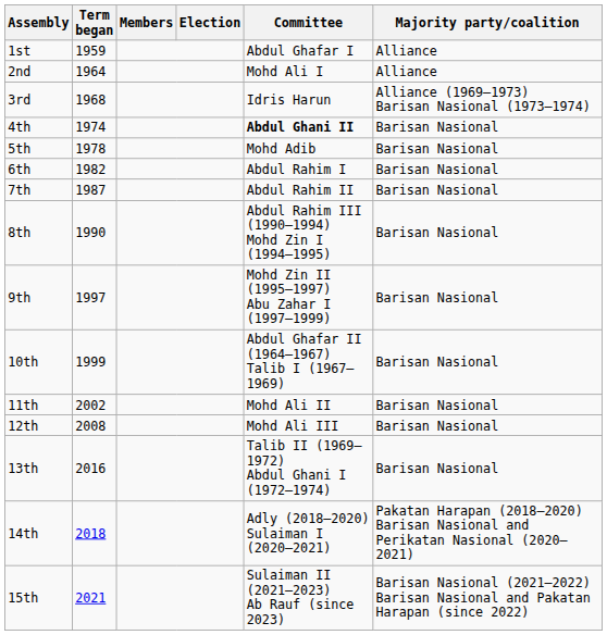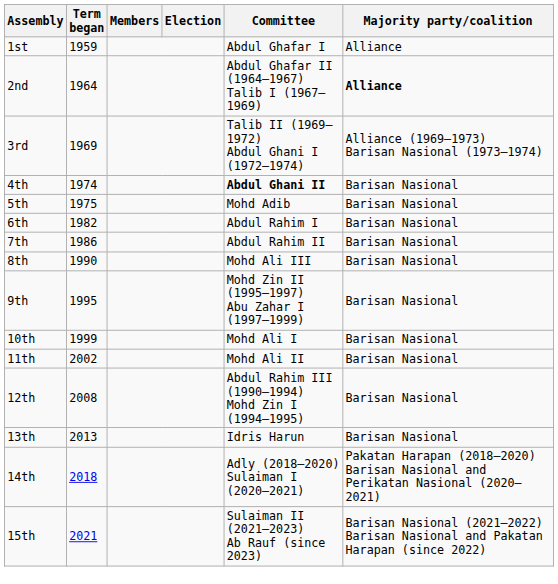2nd | Committee: Mohd Ali I -> Abdul Ghafar II (1964–1967) Talib I (1967–1969)
2nd | Majority party/coalition: normal -> bold
3rd | Term began: 1968 -> 1969
3rd | Committee: Idris Harun -> Talib II (1969–1972) Abdul Ghani I (1972–1974)
5th | Term began: 1978 -> 1975
7th | Term began: 1987 -> 1986
8th | Committee: Abdul Rahim III (1990–1994) Mohd Zin I (1994–1995) -> Mohd Ali III
9th | Term began: 1997 -> 1995
10th | Committee: Abdul Ghafar II (1964–1967) Talib I (1967–1969) -> Mohd Ali I
12th | Committee: Mohd Ali III -> Abdul Rahim III (1990–1994) Mohd Zin I (1994–1995)
13th | Term began: 2016 -> 2013
13th | Committee: Talib II (1969–1972) Abdul Ghani I (1972–1974) -> Idris Harun
